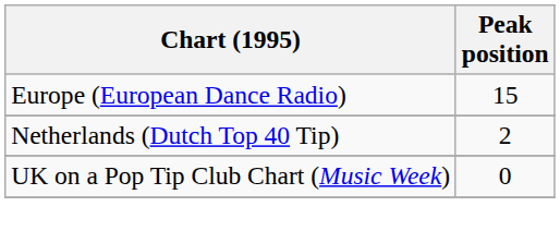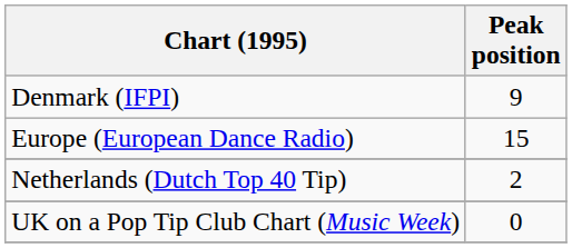+ row: Denmark (IFPI) | 9
